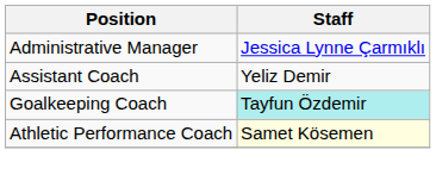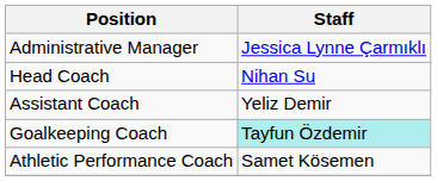+ row: Head Coach | Nihan Su
Athletic Performance Coach | Staff: lightyellow background -> no background
